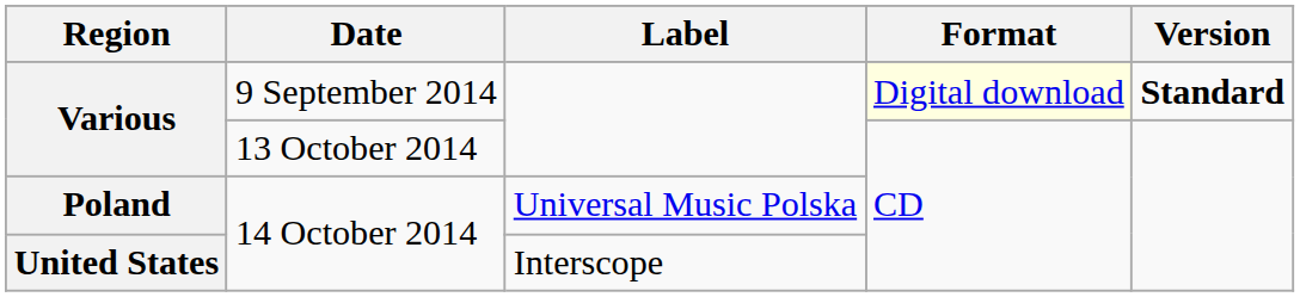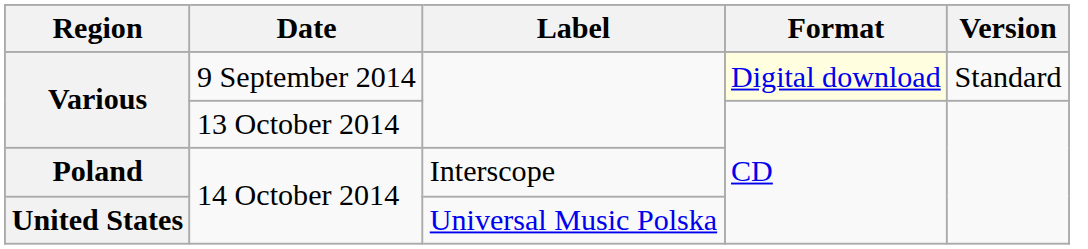Various / 9 September 2014 | Version: bold -> normal
Poland | Label: Universal Music Polska -> Interscope
United States | Label: Interscope -> Universal Music Polska
